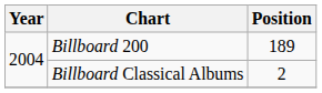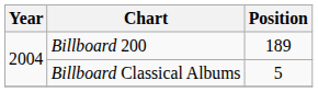Billboard Classical Albums | Position: 2 -> 5
